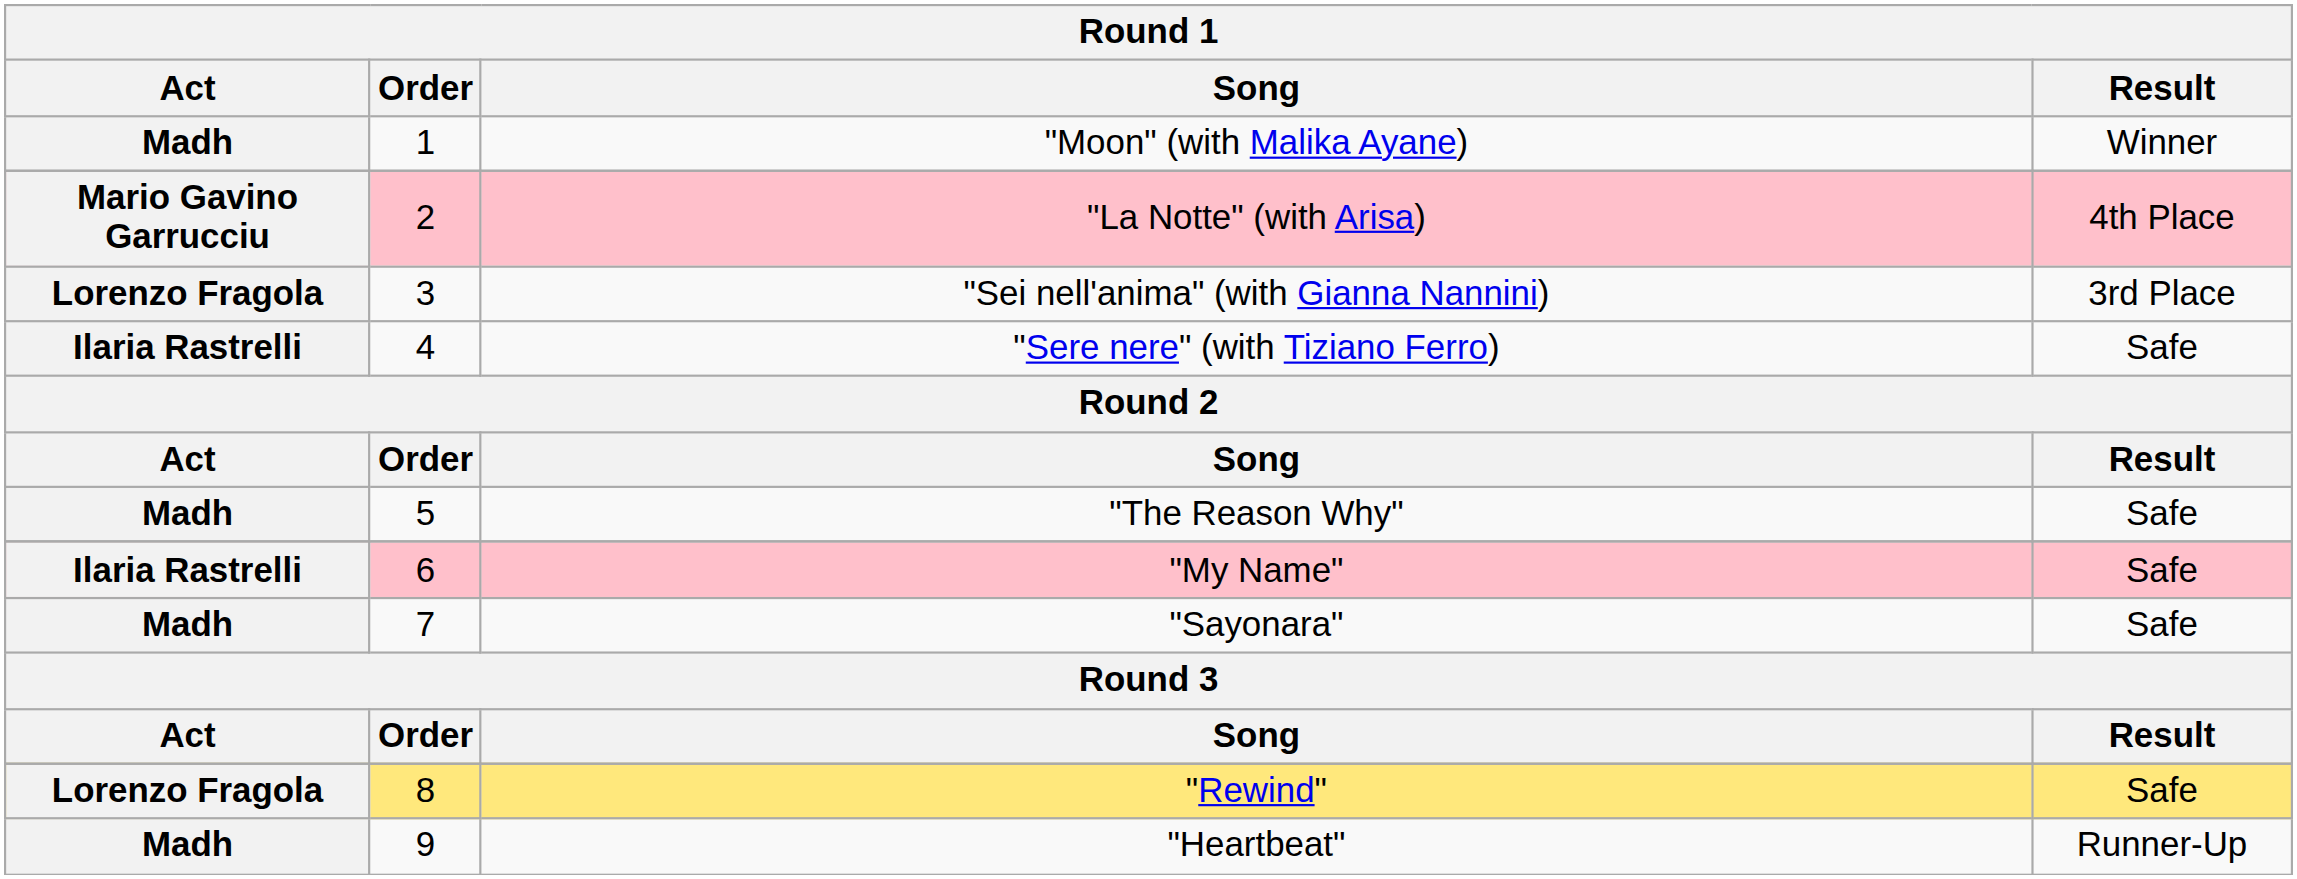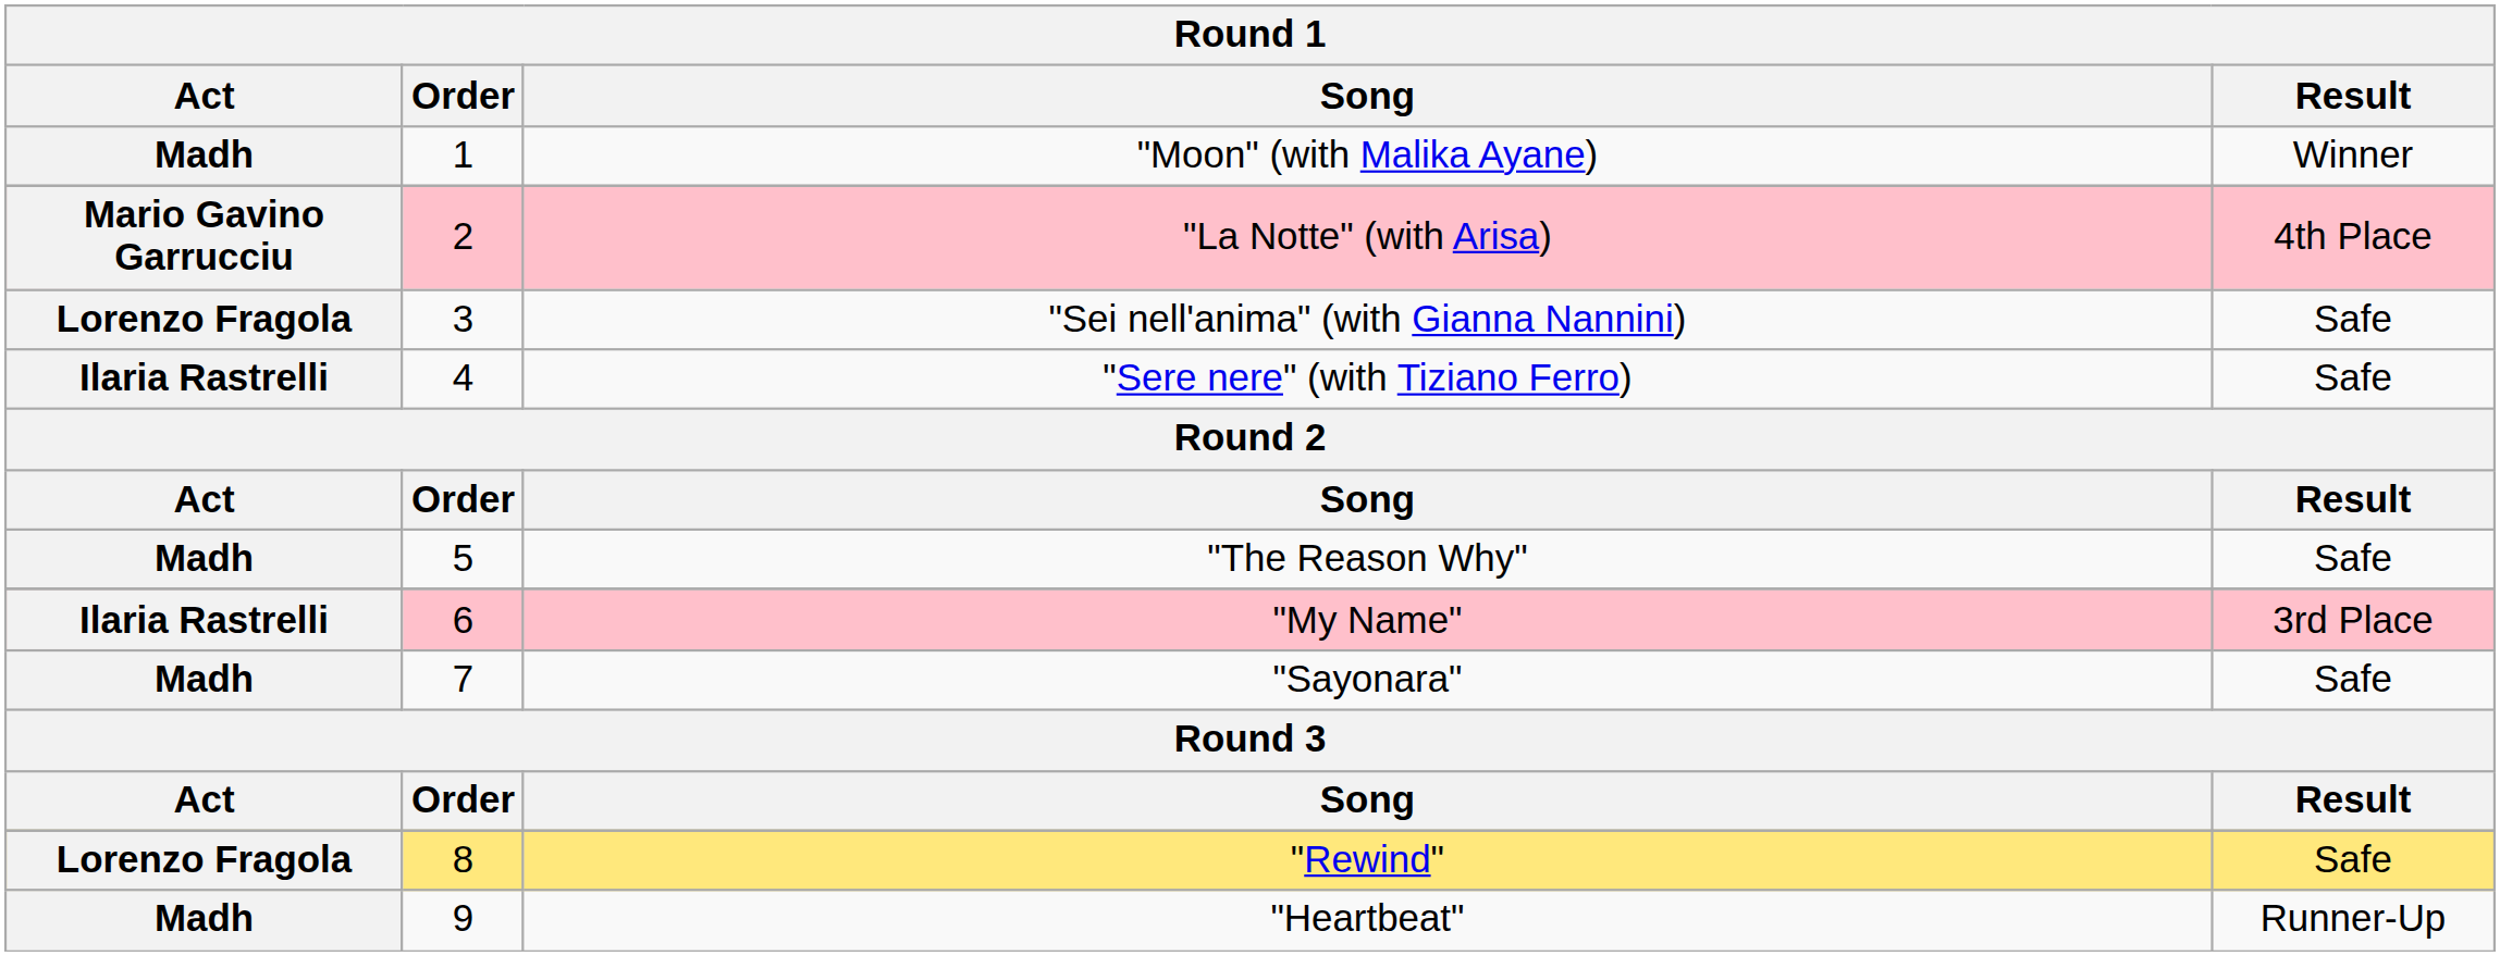"Sei nell'anima" (with Gianna Nannini) | Result: 3rd Place -> Safe
"My Name" | Result: Safe -> 3rd Place
